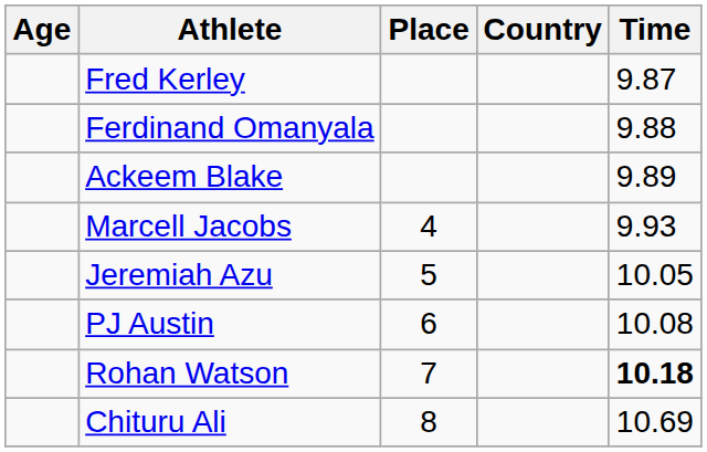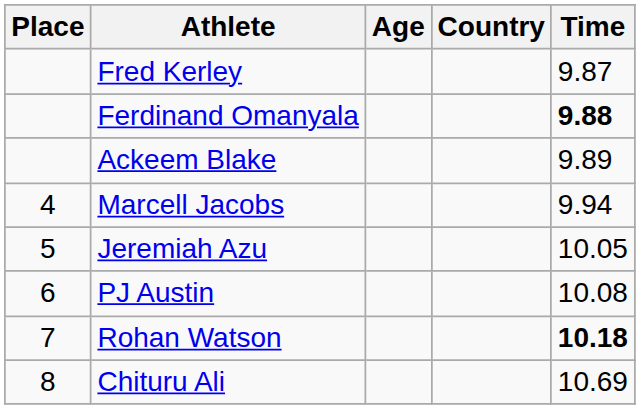columns swapped: Place <-> Age
Ferdinand Omanyala | Time: normal -> bold
Marcell Jacobs | Time: 9.93 -> 9.94
